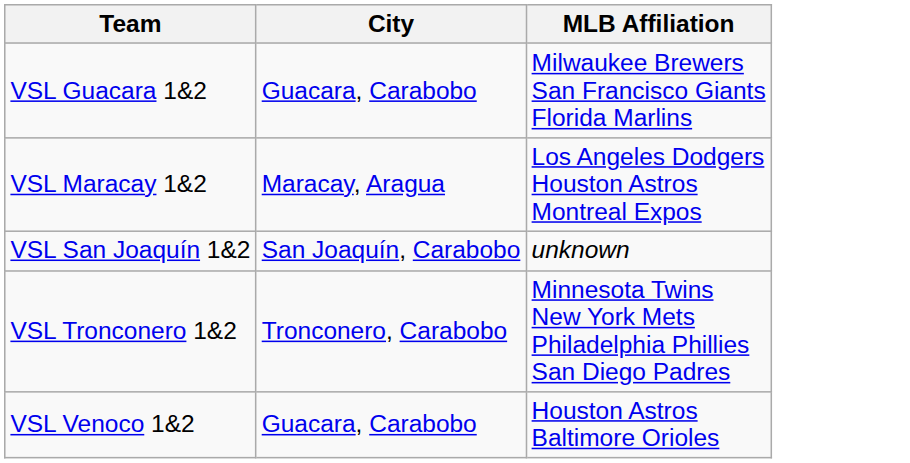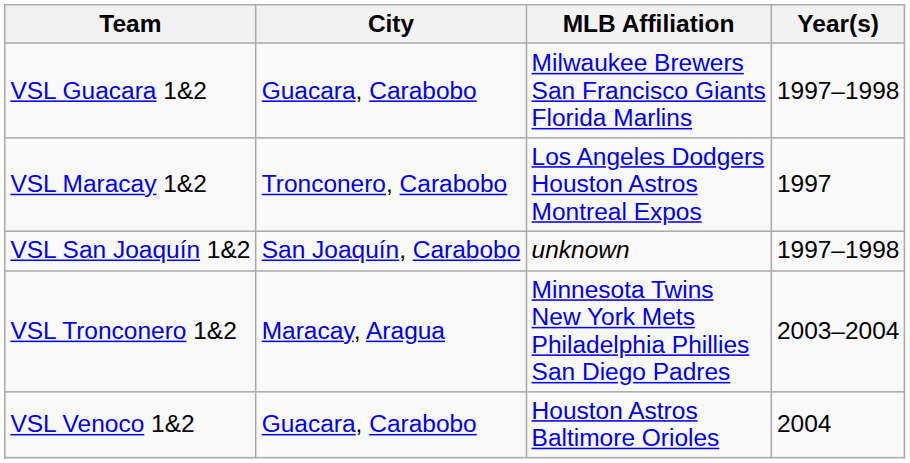+ column: Year(s) | 1997–1998 | 1997 | 1997–1998 | 2003–2004 | 2004
VSL Maracay 1&2 | City: Maracay, Aragua -> Tronconero, Carabobo
VSL Tronconero 1&2 | City: Tronconero, Carabobo -> Maracay, Aragua
